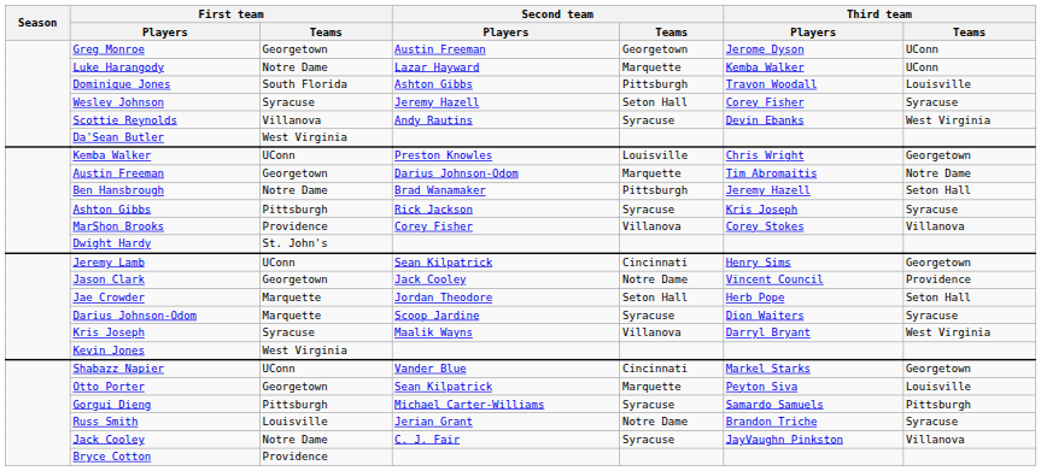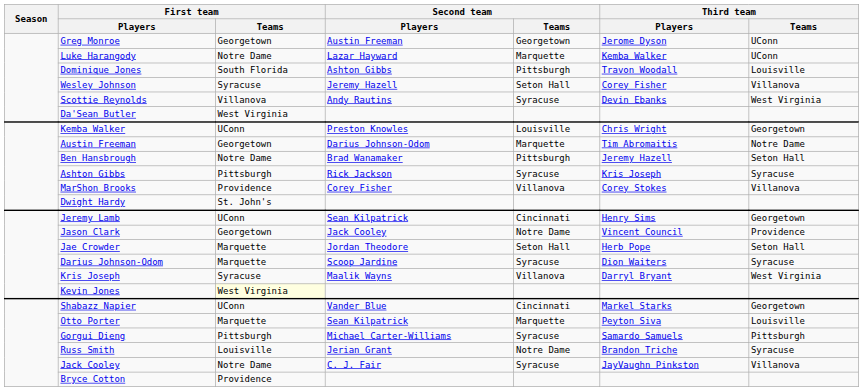Wesley Johnson | Third team / Teams: Syracuse -> Villanova
Kevin Jones | First team / Teams: no background -> lightyellow background
Otto Porter | First team / Teams: Georgetown -> Marquette
